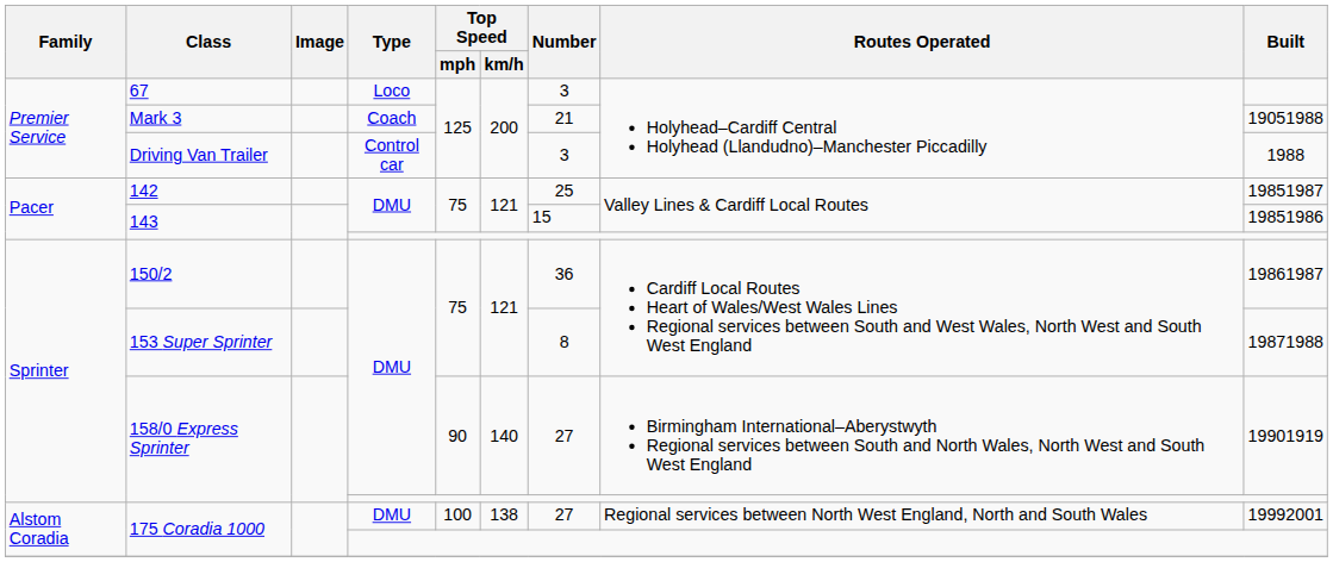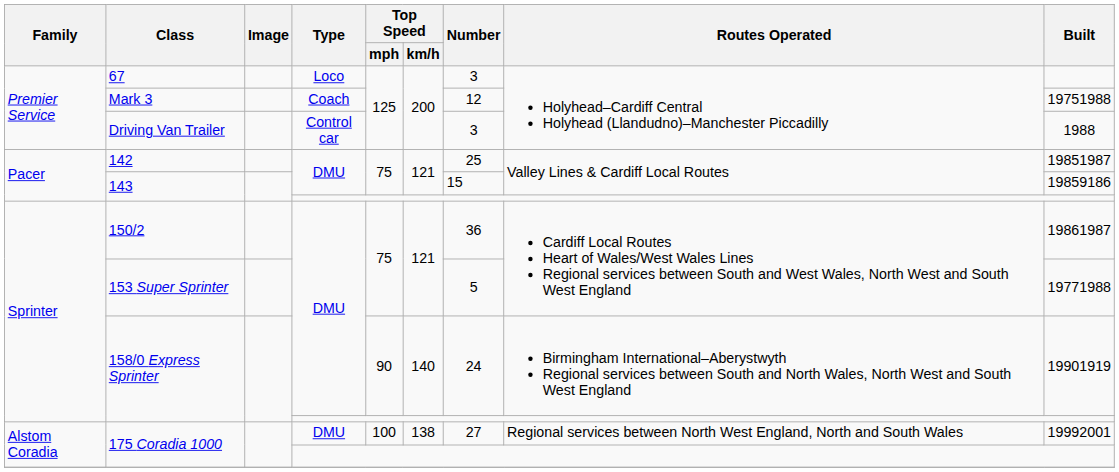Mark 3 | Number: 21 -> 12
Mark 3 | Built: 19051988 -> 19751988
143 / DMU | Built: 19851986 -> 19859186
153 Super Sprinter | Number: 8 -> 5
153 Super Sprinter | Built: 19871988 -> 19771988
158/0 Express Sprinter / DMU | Number: 27 -> 24
